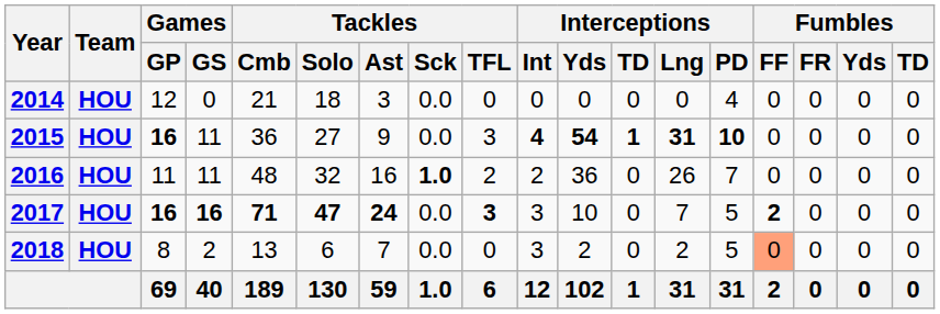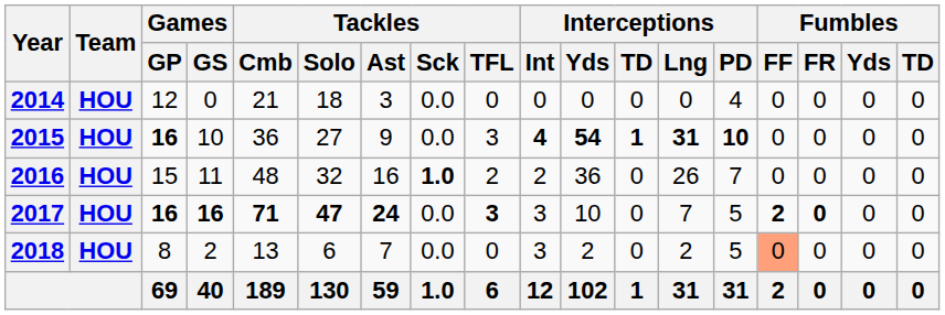2015 | Games / GS: 11 -> 10
2016 | Games / GP: 11 -> 15
2017 | Fumbles / FR: normal -> bold
